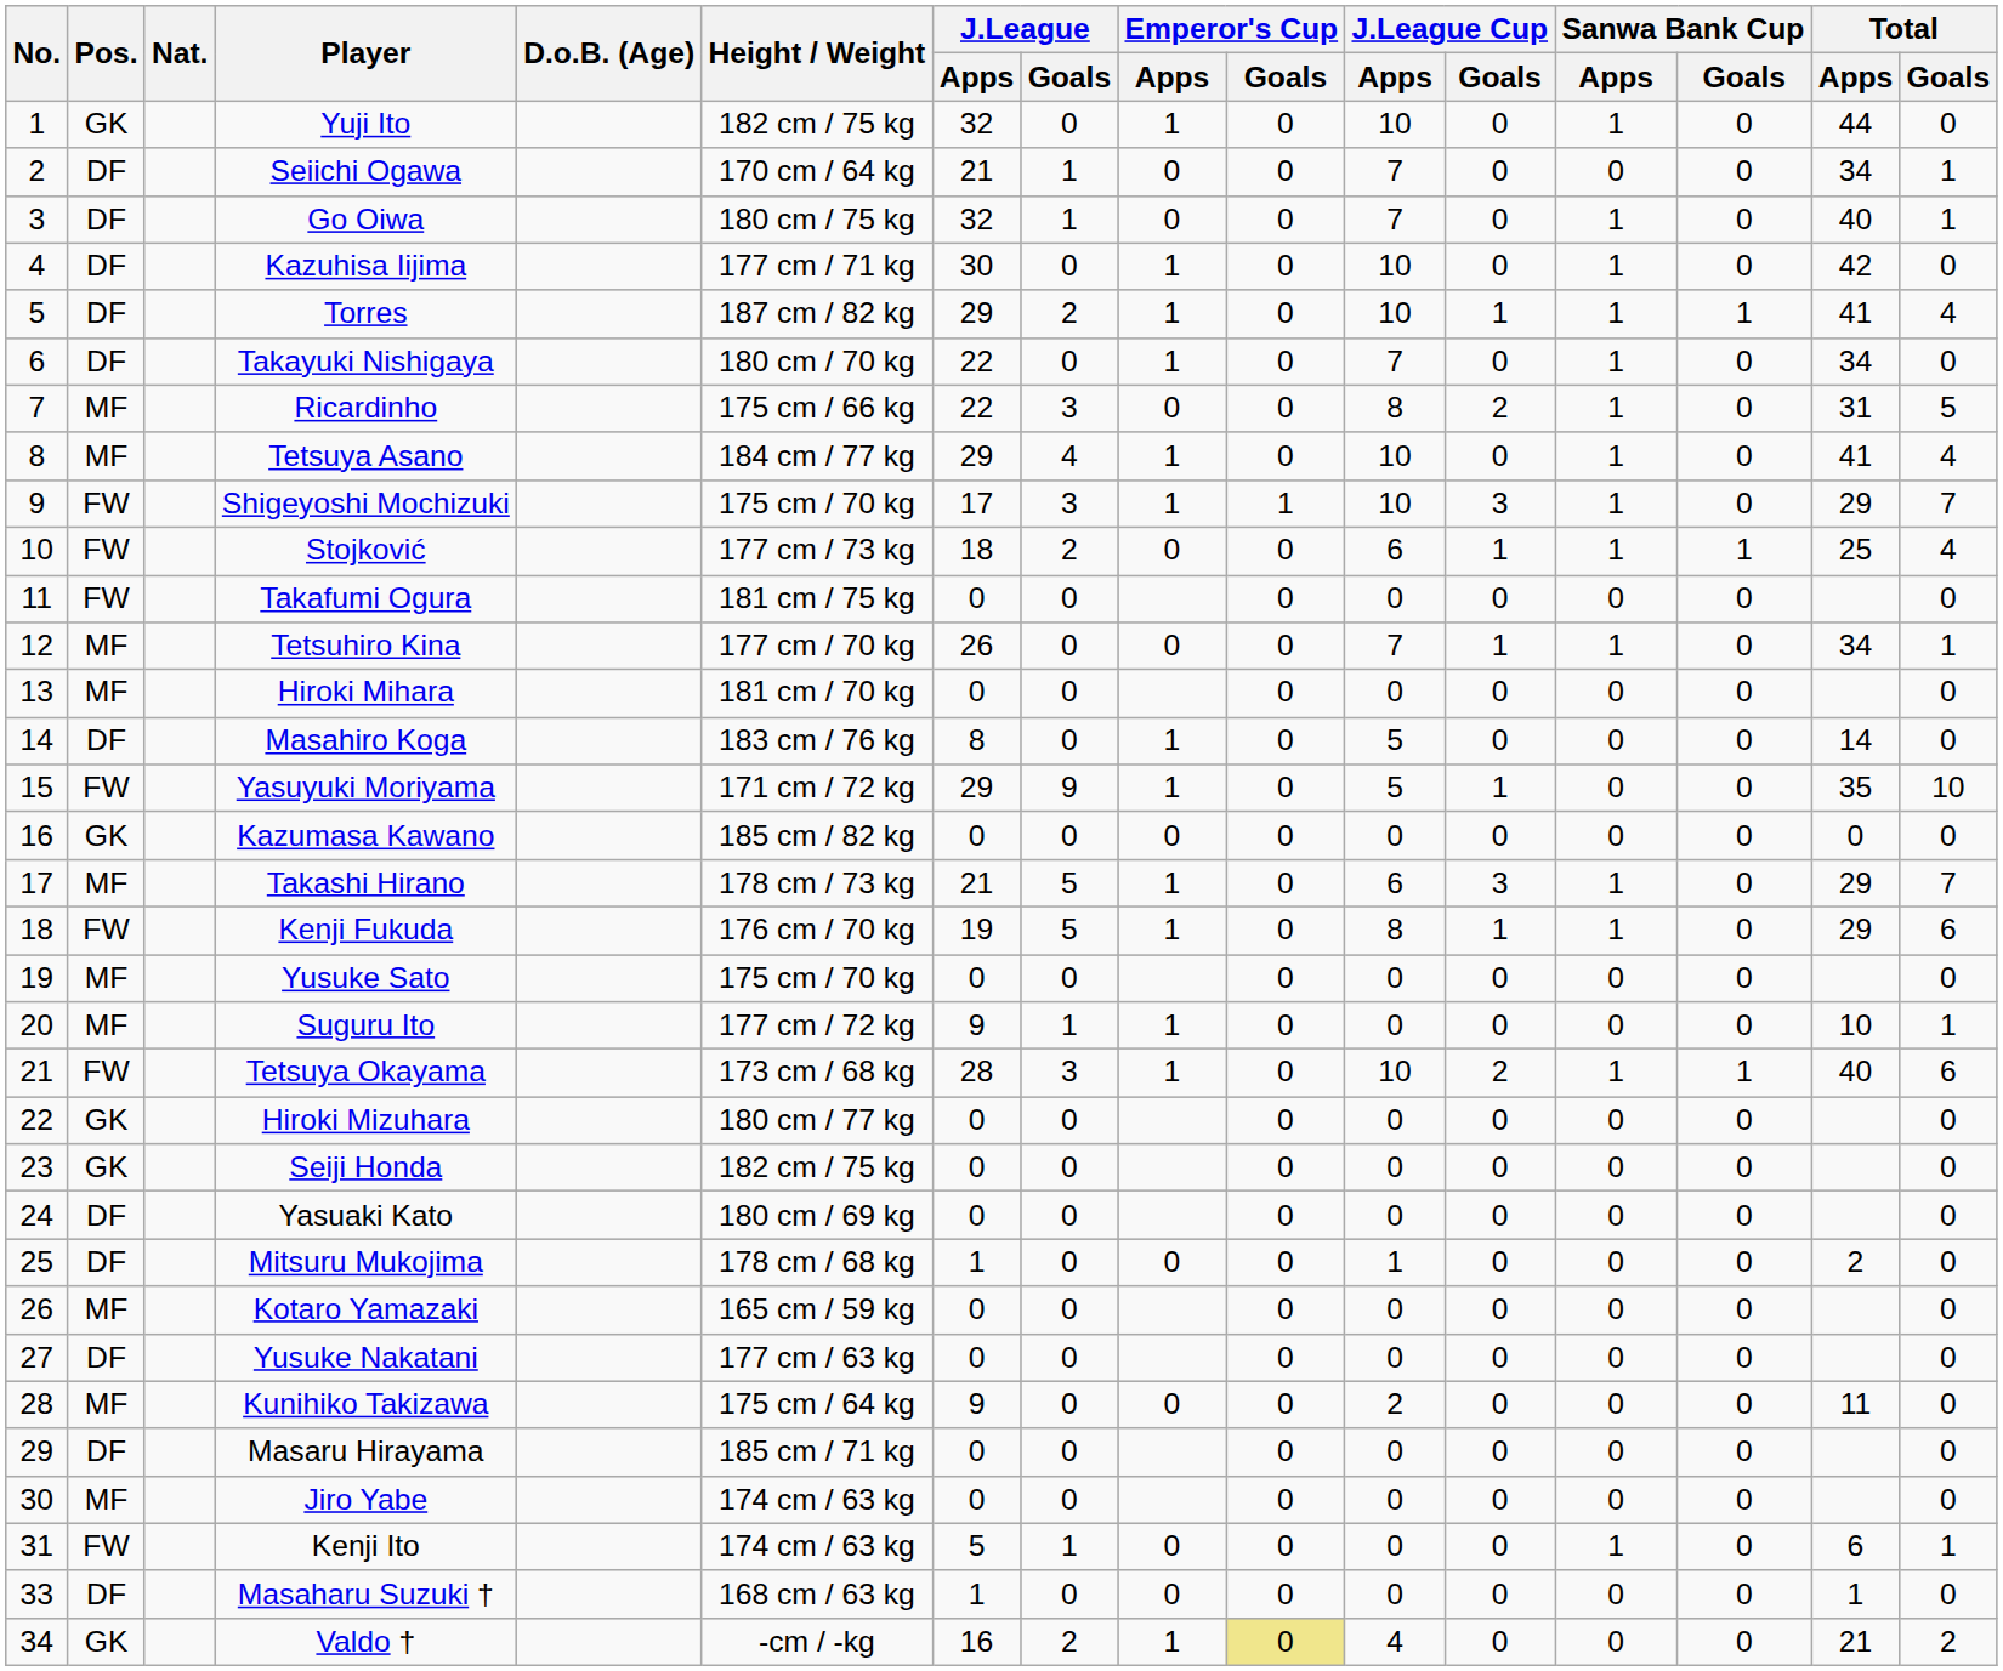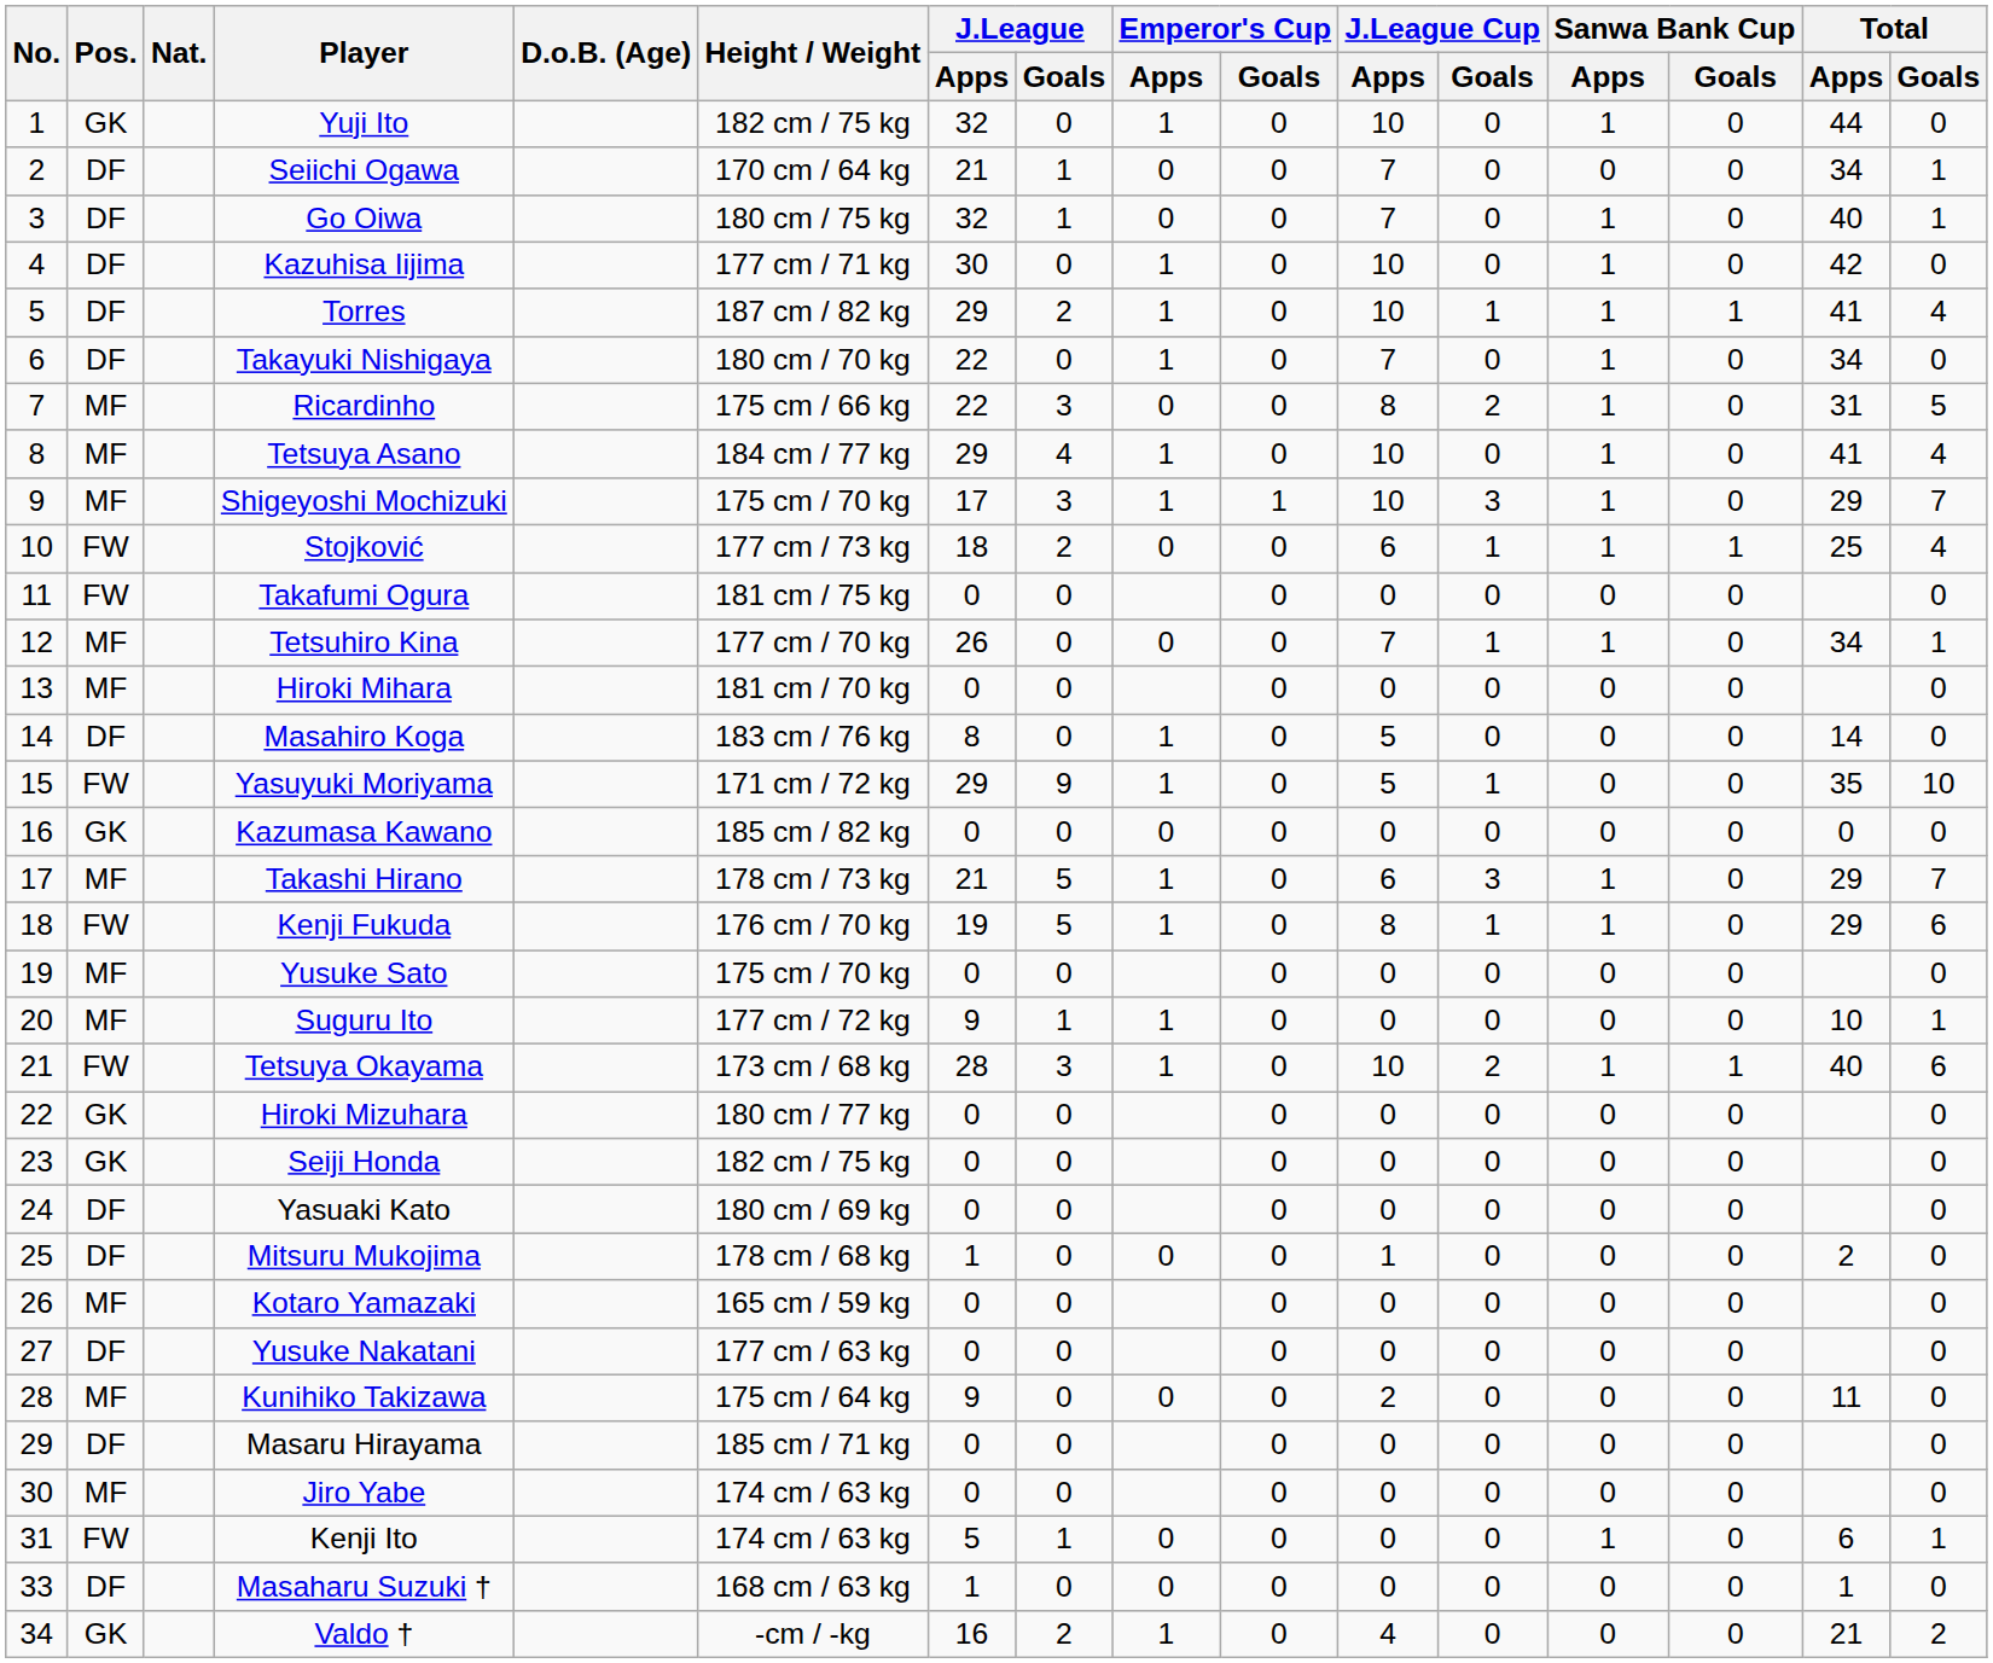Shigeyoshi Mochizuki | Pos.: FW -> MF
Valdo † | Emperor's Cup / Goals: khaki background -> no background
